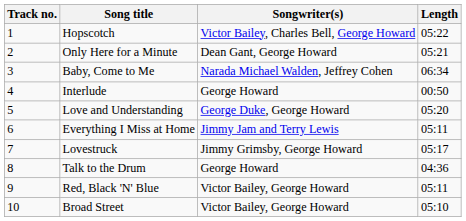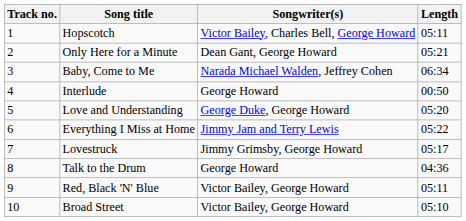Hopscotch | Length: 05:22 -> 05:11
Everything I Miss at Home | Length: 05:11 -> 05:22
